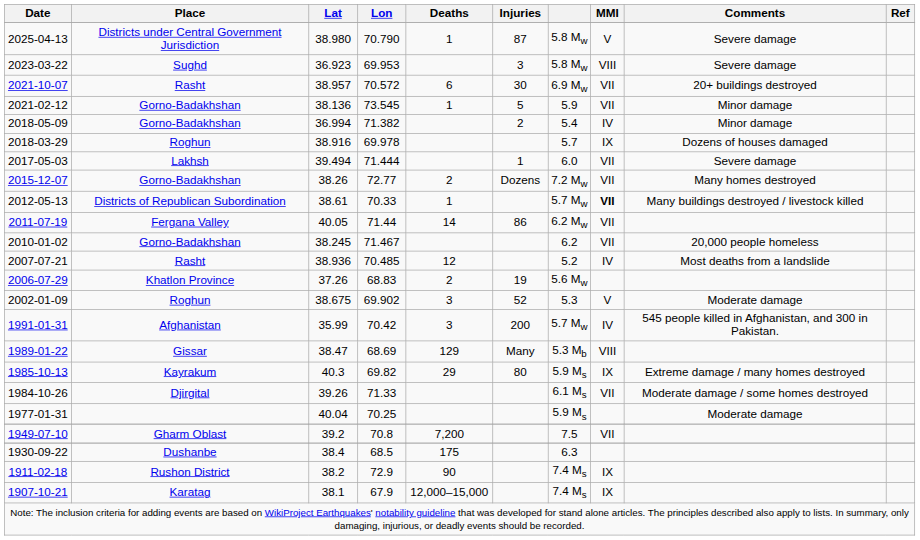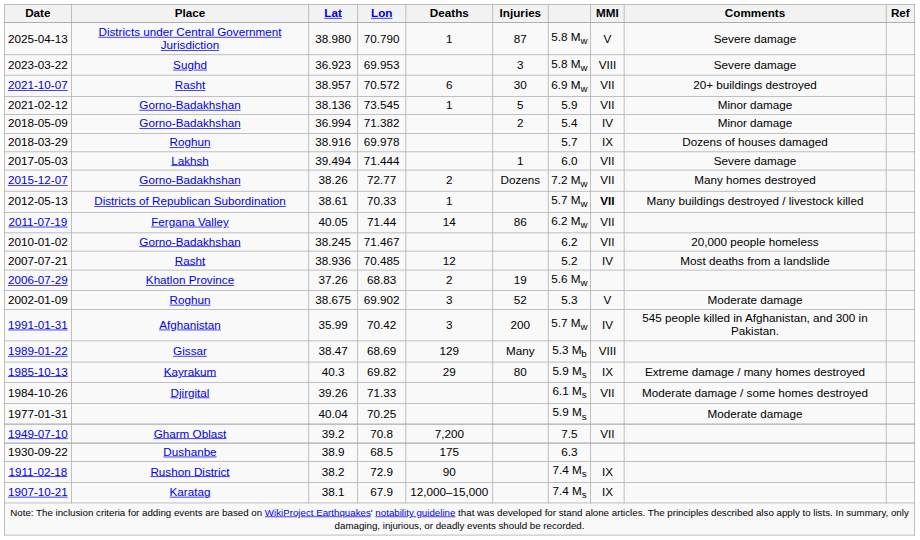1930-09-22 | Lat: 38.4 -> 38.9
